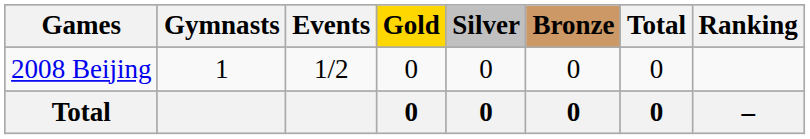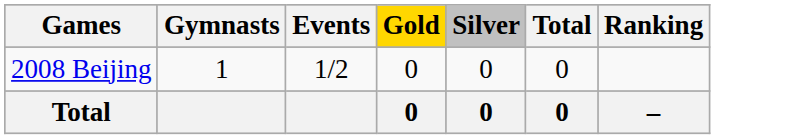- column: Bronze | 0 | 0
